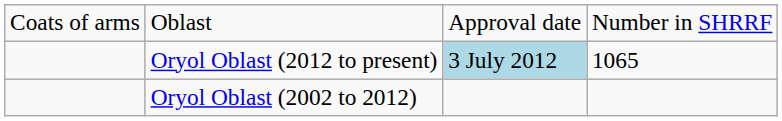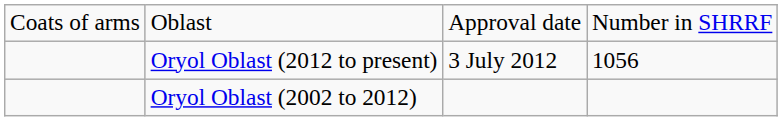Oryol Oblast (2012 to present) | column 3: lightblue background -> no background
Oryol Oblast (2012 to present) | column 4: 1065 -> 1056
